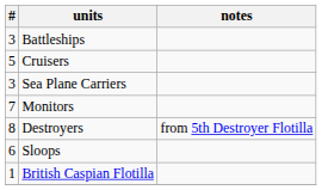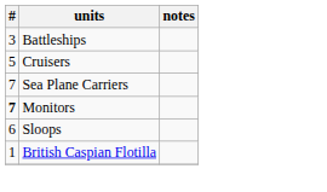Sea Plane Carriers | #: 3 -> 7
Monitors | #: normal -> bold
- row: 8 | Destroyers | from 5th Destroyer Flotilla
